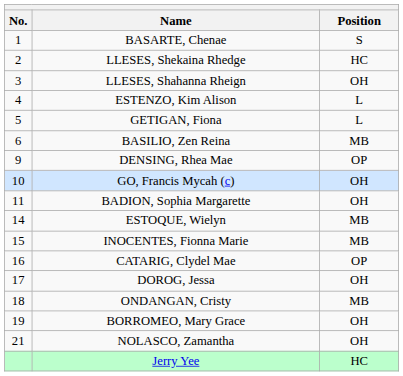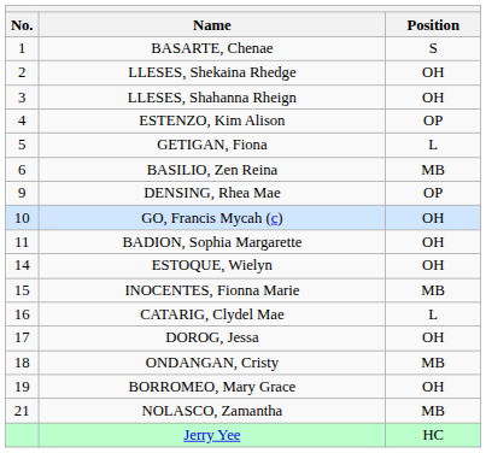LLESES, Shekaina Rhedge | Position: HC -> OH
ESTENZO, Kim Alison | Position: L -> OP
ESTOQUE, Wielyn | Position: MB -> OH
CATARIG, Clydel Mae | Position: OP -> L
NOLASCO, Zamantha | Position: OH -> MB
